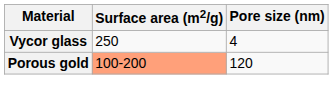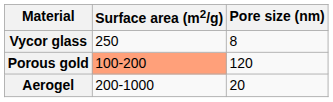Vycor glass | Pore size (nm): 4 -> 8
+ row: Aerogel | 200-1000 | 20
